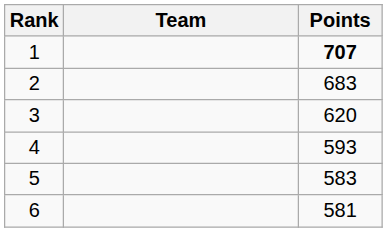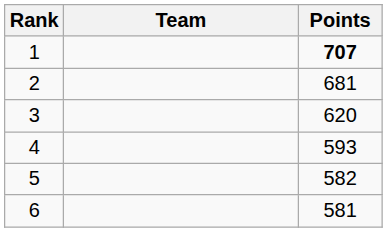2 | Points: 683 -> 681
5 | Points: 583 -> 582
